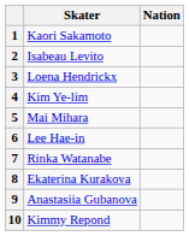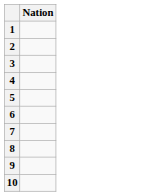- column: Skater | Kaori Sakamoto | Isabeau Levito | Loena Hendrickx | Kim Ye-lim | Mai Mihara | Lee Hae-in | Rinka Watanabe | Ekaterina Kurakova | Anastasiia Gubanova | Kimmy Repond
